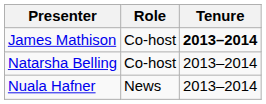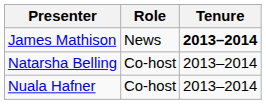James Mathison | Role: Co-host -> News
Nuala Hafner | Role: News -> Co-host
